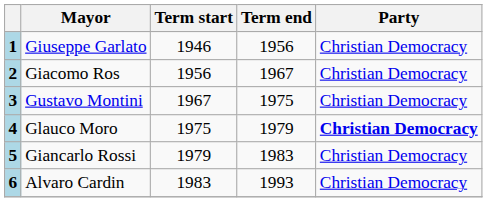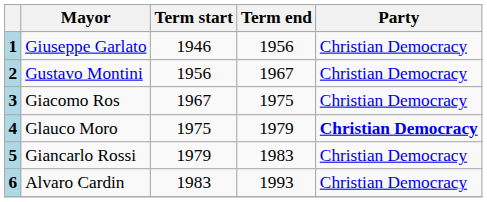2 | Mayor: Giacomo Ros -> Gustavo Montini
3 | Mayor: Gustavo Montini -> Giacomo Ros
